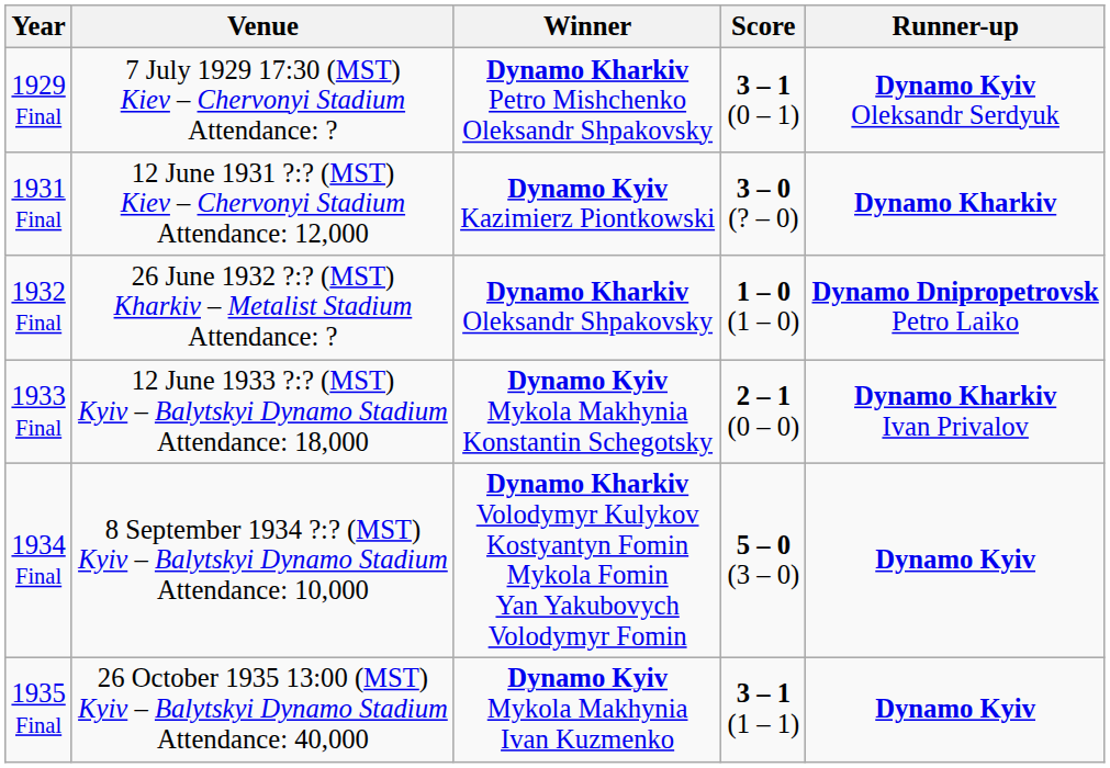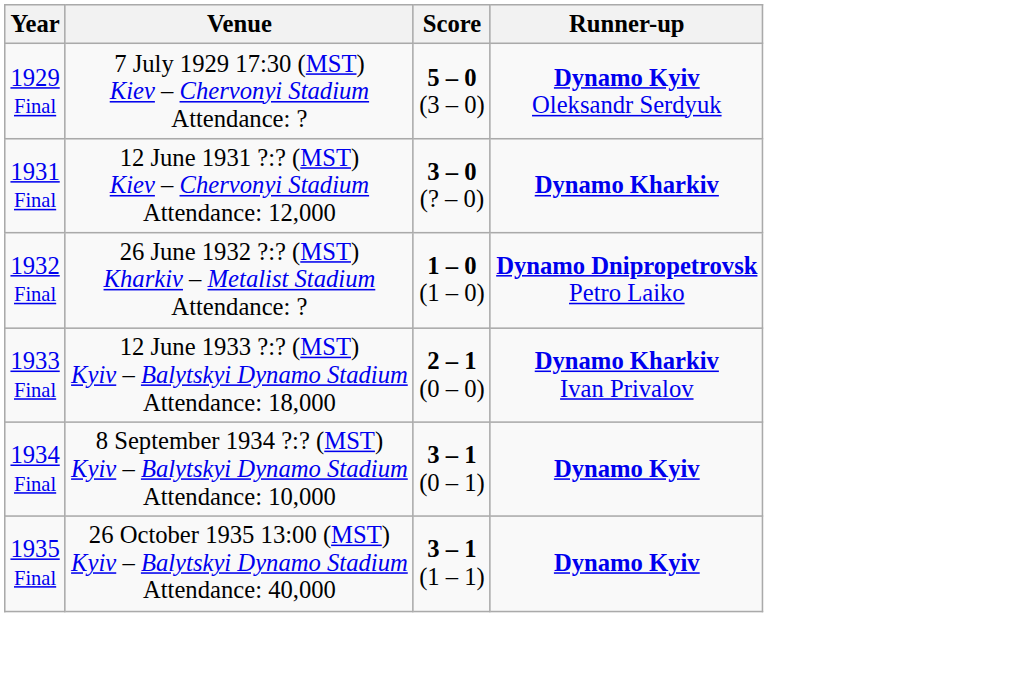- column: Winner | Dynamo Kharkiv Petro Mishchenko Oleksandr Shpakovsky | Dynamo Kyiv Kazimierz Piontkowski | Dynamo Kharkiv Oleksandr Shpakovsky | Dynamo Kyiv Mykola Makhynia Konstantin Schegotsky | Dynamo Kharkiv Volodymyr Kulykov Kostyantyn Fomin Mykola Fomin Yan Yakubovych Volodymyr Fomin | Dynamo Kyiv Mykola Makhynia Ivan Kuzmenko
1929 Final | Score: 3 – 1 (0 – 1) -> 5 – 0 (3 – 0)
1934 Final | Score: 5 – 0 (3 – 0) -> 3 – 1 (0 – 1)
